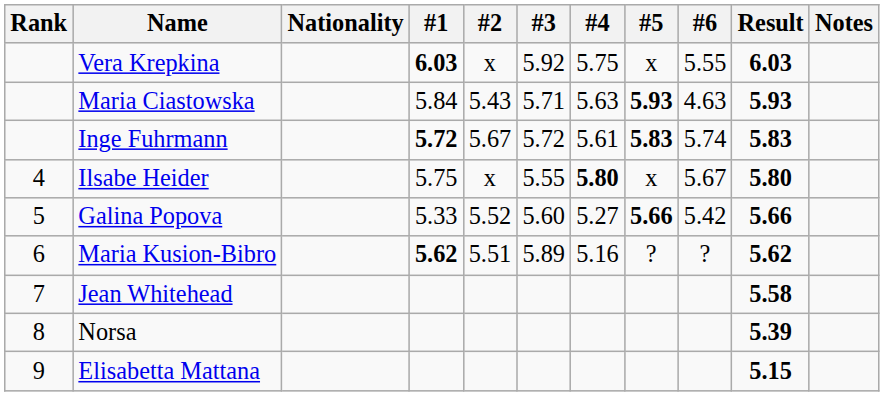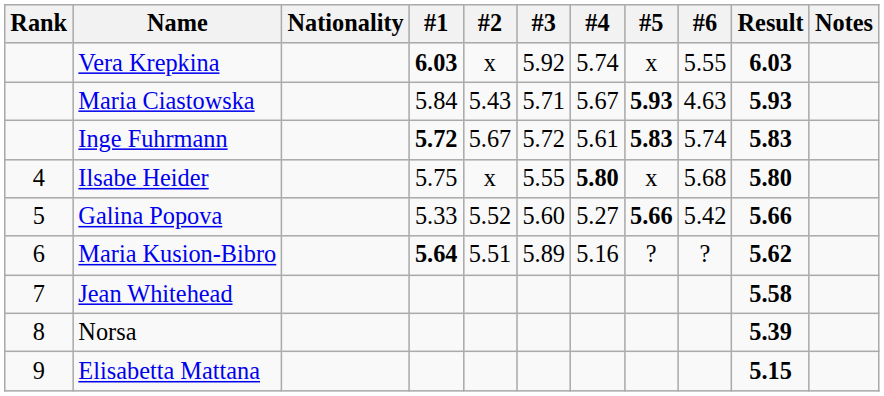Vera Krepkina | #4: 5.75 -> 5.74
Maria Ciastowska | #4: 5.63 -> 5.67
Ilsabe Heider | #6: 5.67 -> 5.68
Maria Kusion-Bibro | #1: 5.62 -> 5.64
